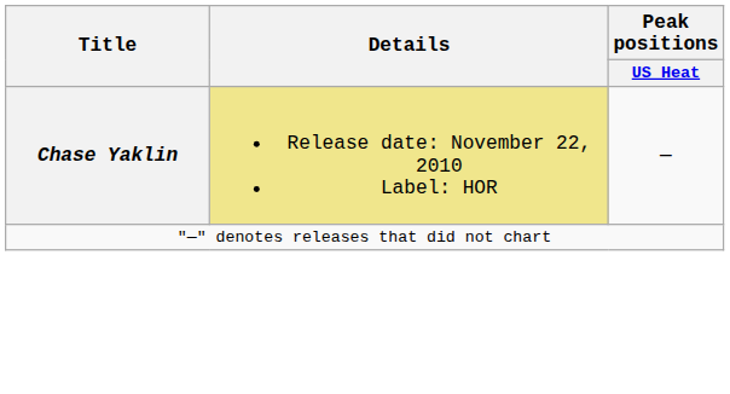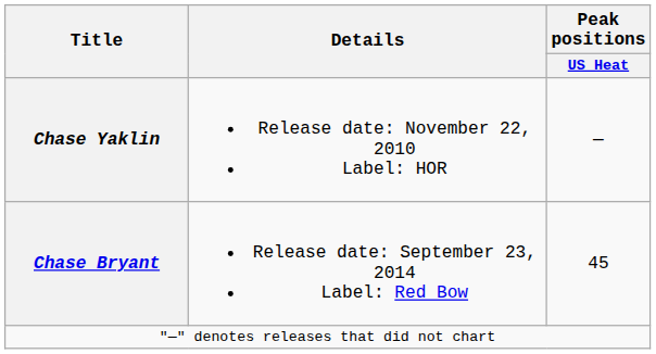Chase Yaklin | Details: khaki background -> no background
+ row: Chase Bryant | Release date: September 23, 2014 Label: Red Bow | 45
